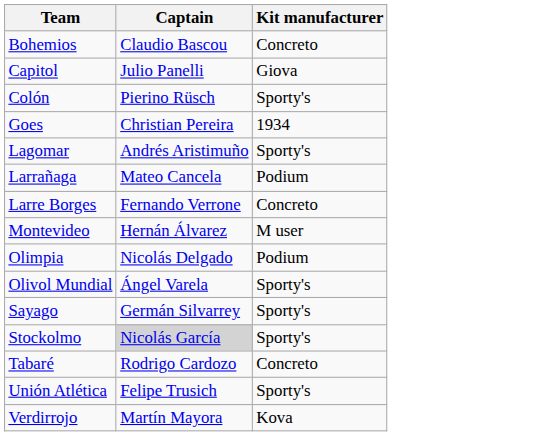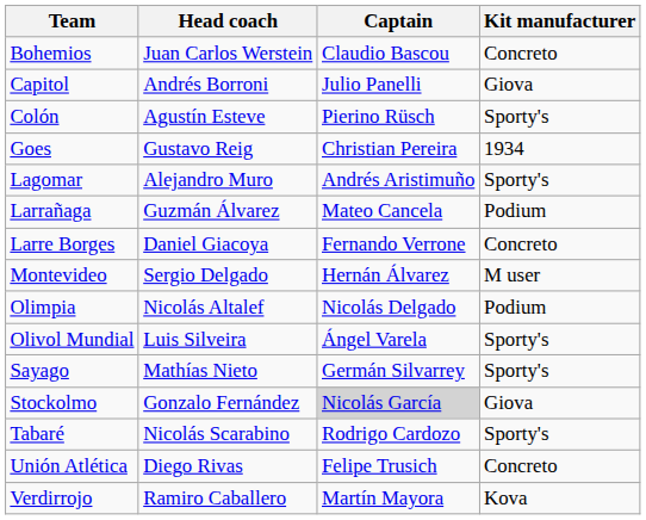+ column: Head coach | Juan Carlos Werstein | Andrés Borroni | Agustín Esteve | Gustavo Reig | Alejandro Muro | Guzmán Álvarez | Daniel Giacoya | Sergio Delgado | Nicolás Altalef | Luis Silveira | Mathías Nieto | Gonzalo Fernández | Nicolás Scarabino | Diego Rivas | Ramiro Caballero
Stockolmo | Kit manufacturer: Sporty's -> Giova
Tabaré | Kit manufacturer: Concreto -> Sporty's
Unión Atlética | Kit manufacturer: Sporty's -> Concreto
